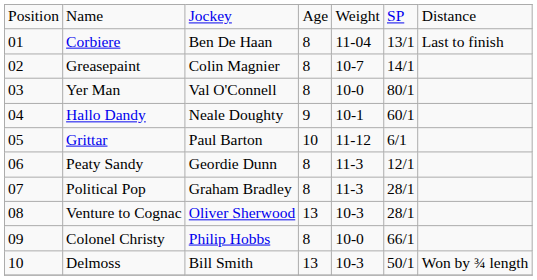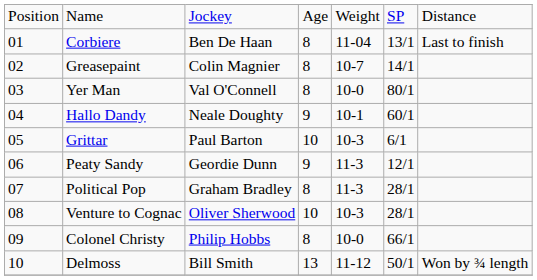Grittar | column 5: 11-12 -> 10-3
Peaty Sandy | column 4: 8 -> 9
Venture to Cognac | column 4: 13 -> 10
Delmoss | column 5: 10-3 -> 11-12
